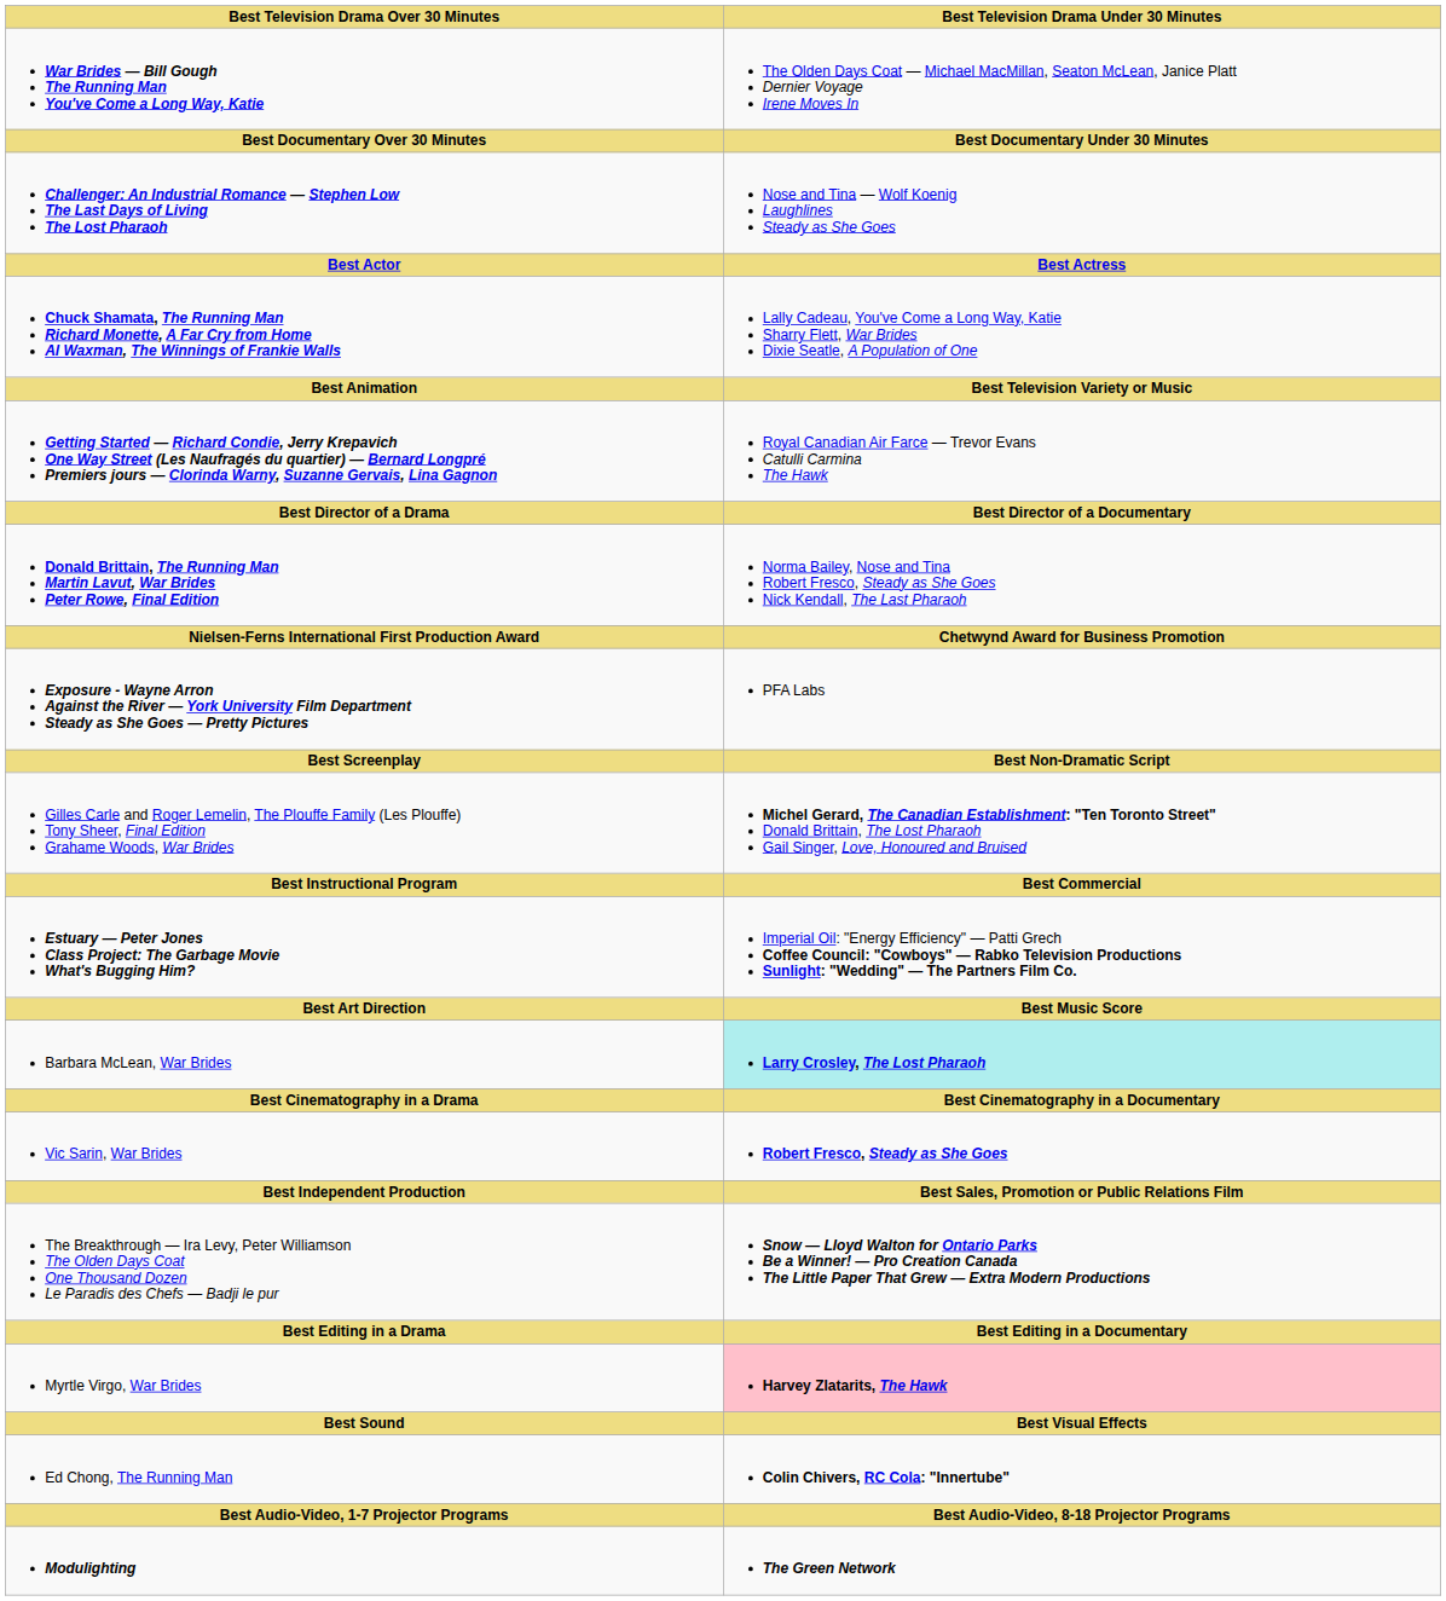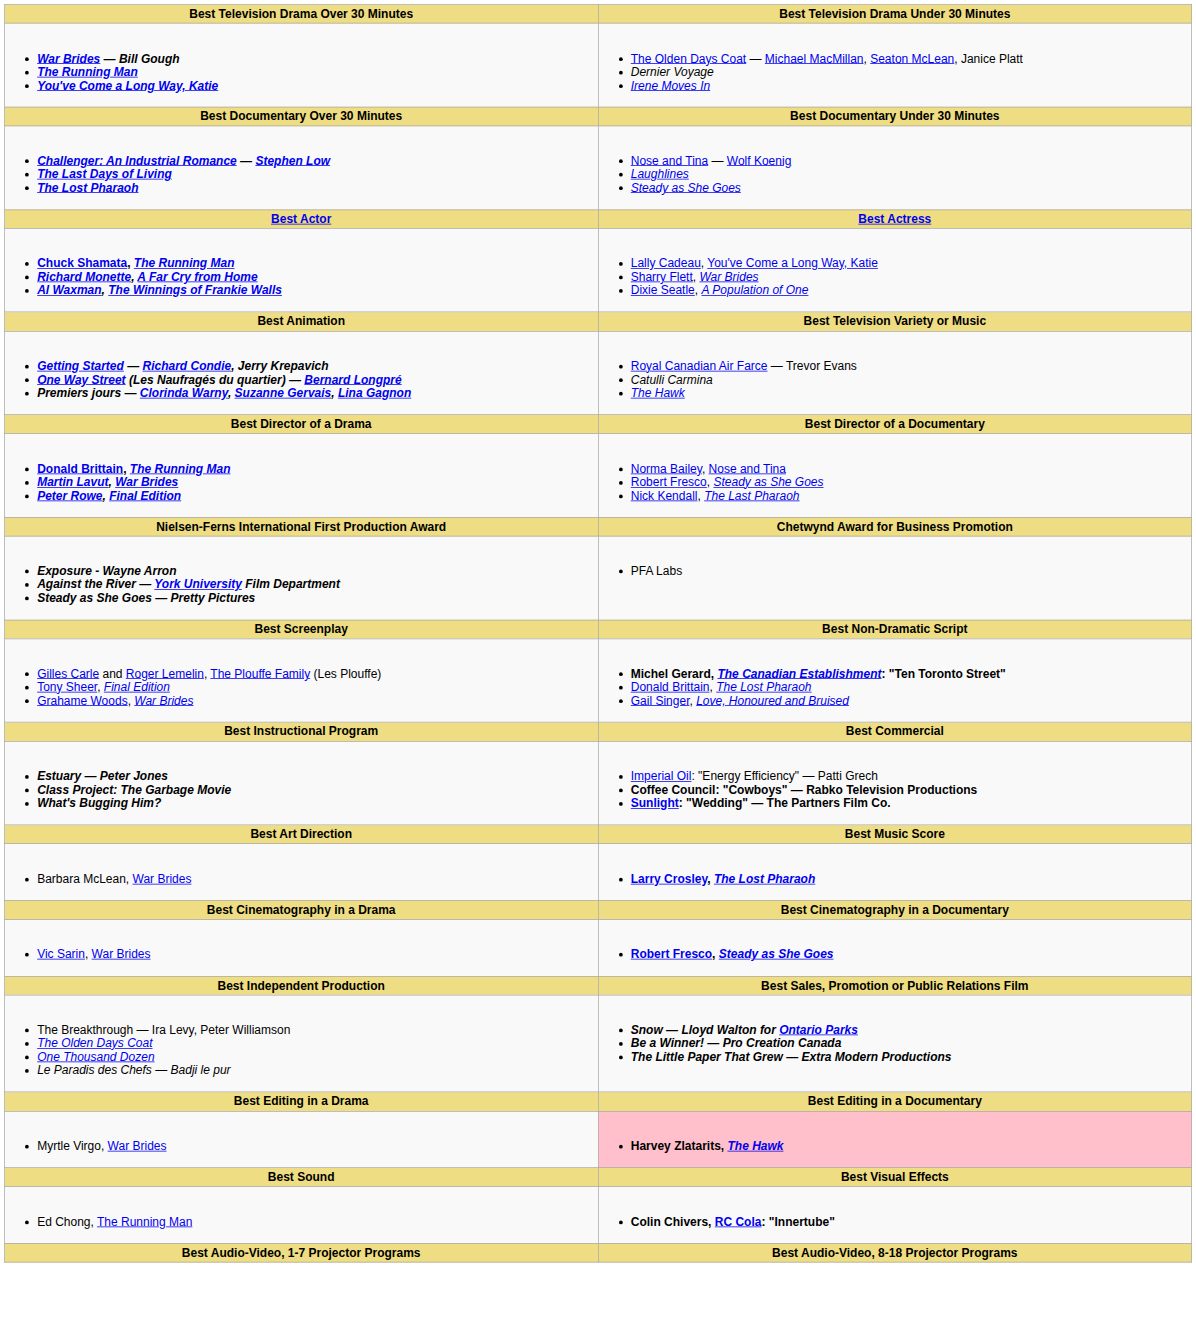Barbara McLean, War Brides | Best Television Drama Under 30 Minutes: paleturquoise background -> no background
- row: Modulighting | The Green Network
